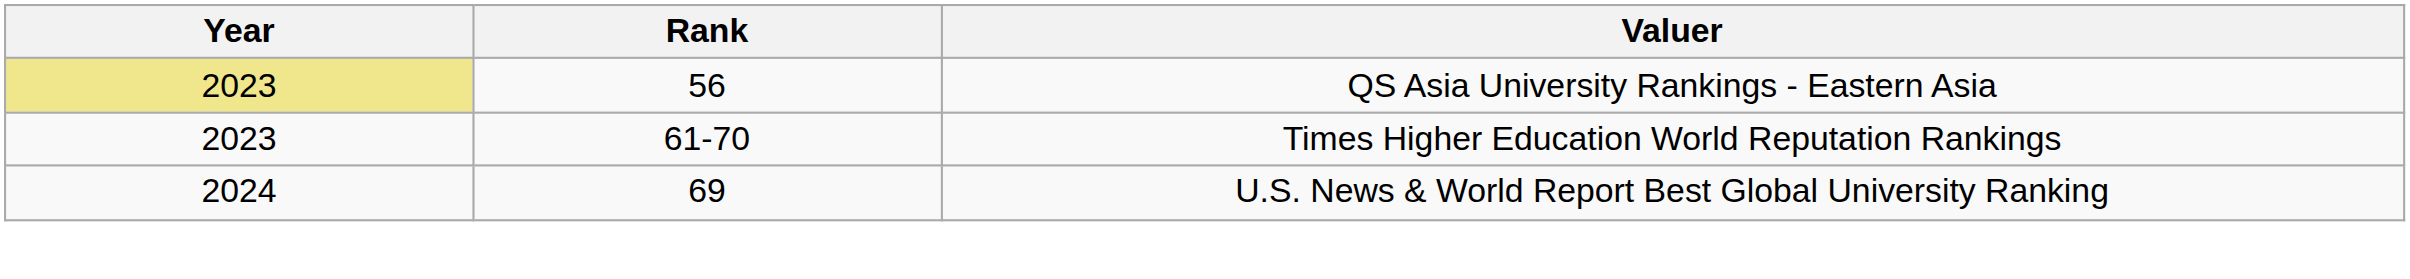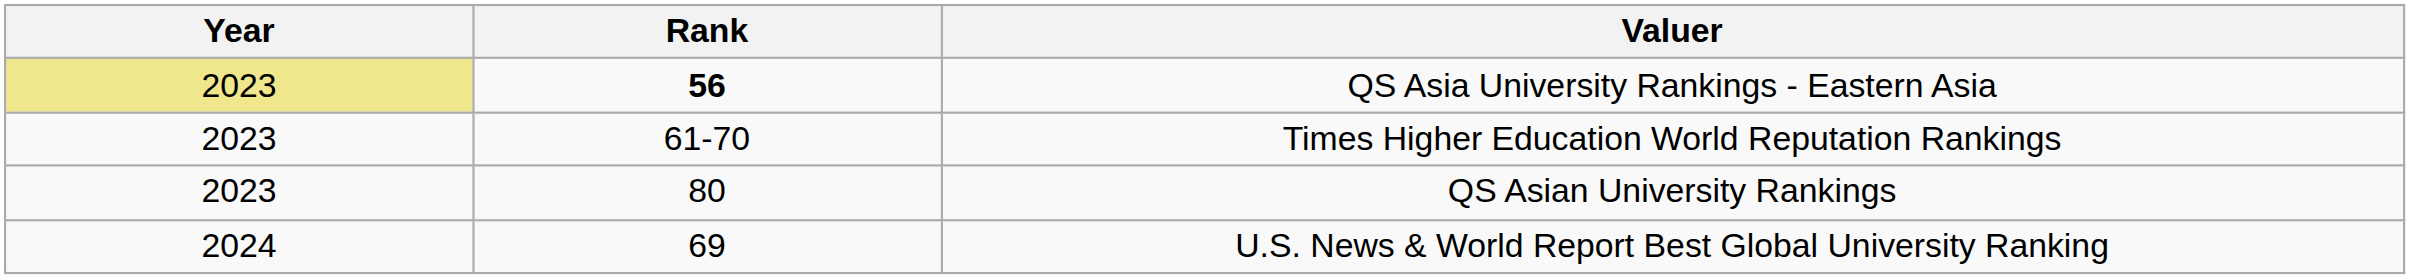QS Asia University Rankings - Eastern Asia | Rank: normal -> bold
+ row: 2023 | 80 | QS Asian University Rankings
